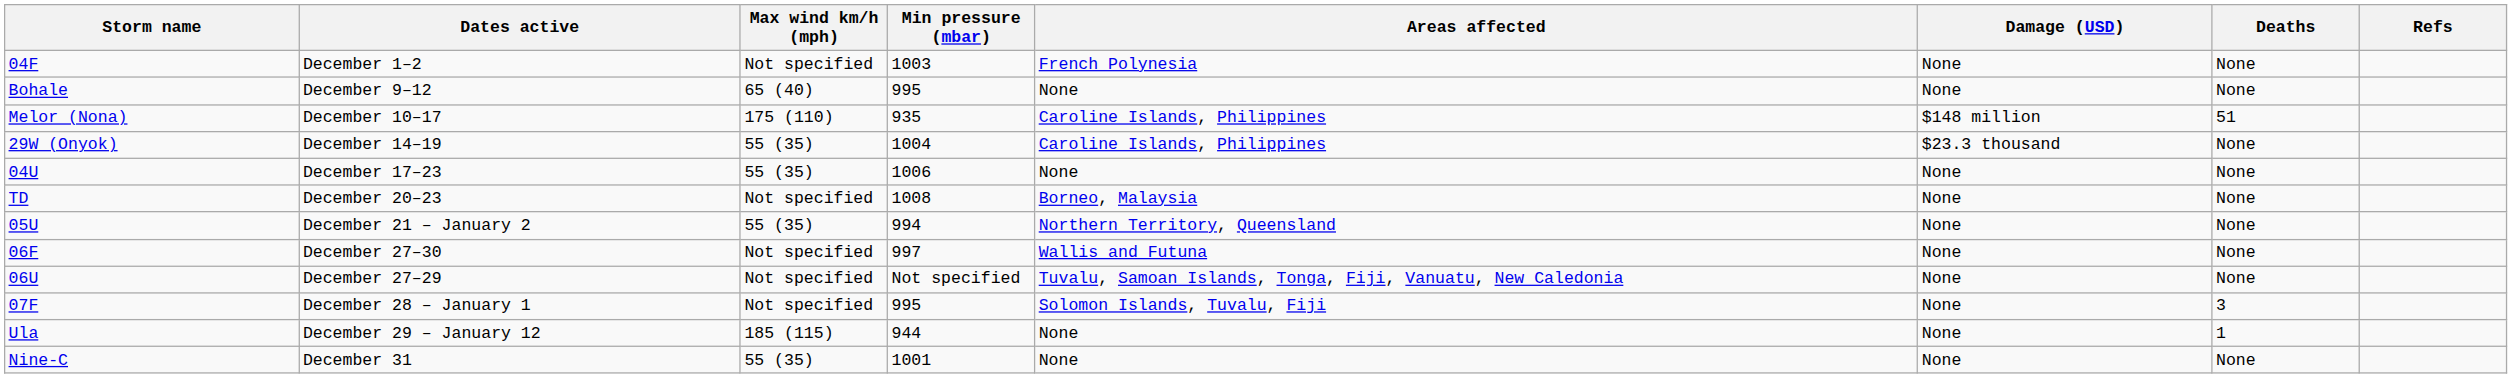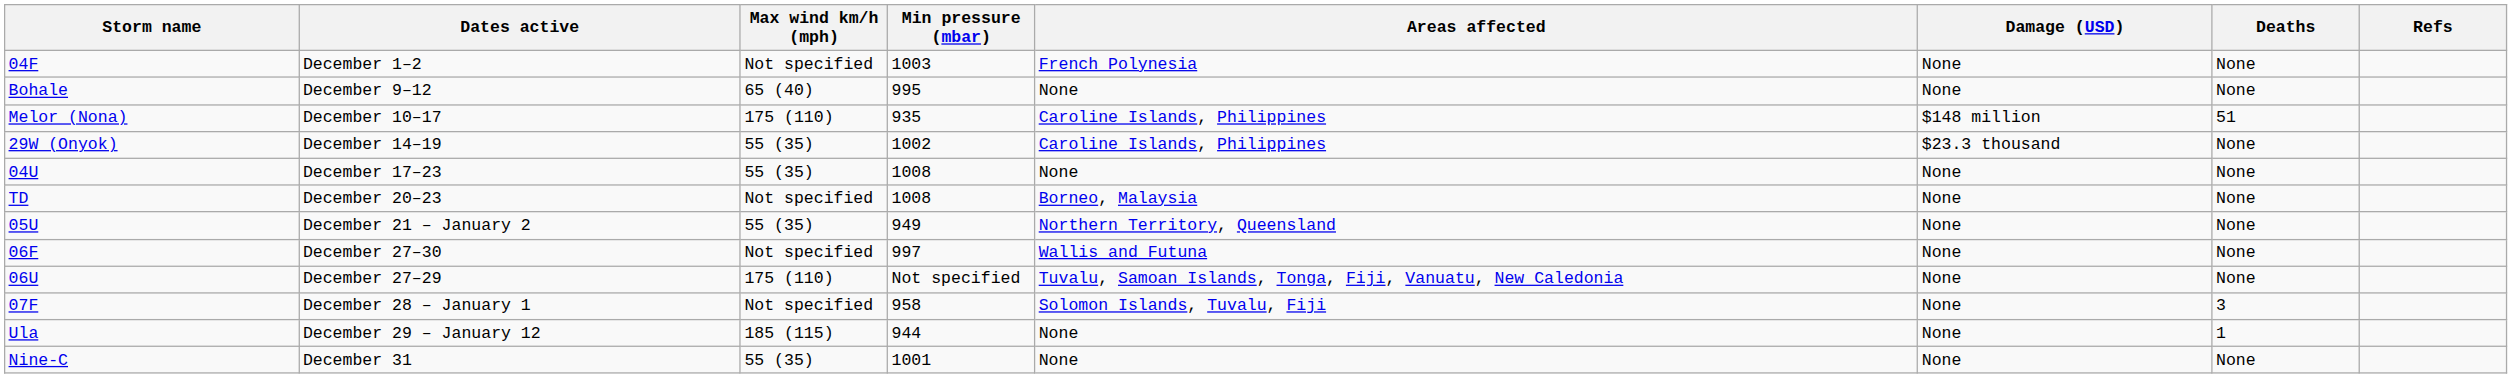29W (Onyok) | Min pressure (mbar): 1004 -> 1002
04U | Min pressure (mbar): 1006 -> 1008
05U | Min pressure (mbar): 994 -> 949
06U | Max wind km/h (mph): Not specified -> 175 (110)
07F | Min pressure (mbar): 995 -> 958
